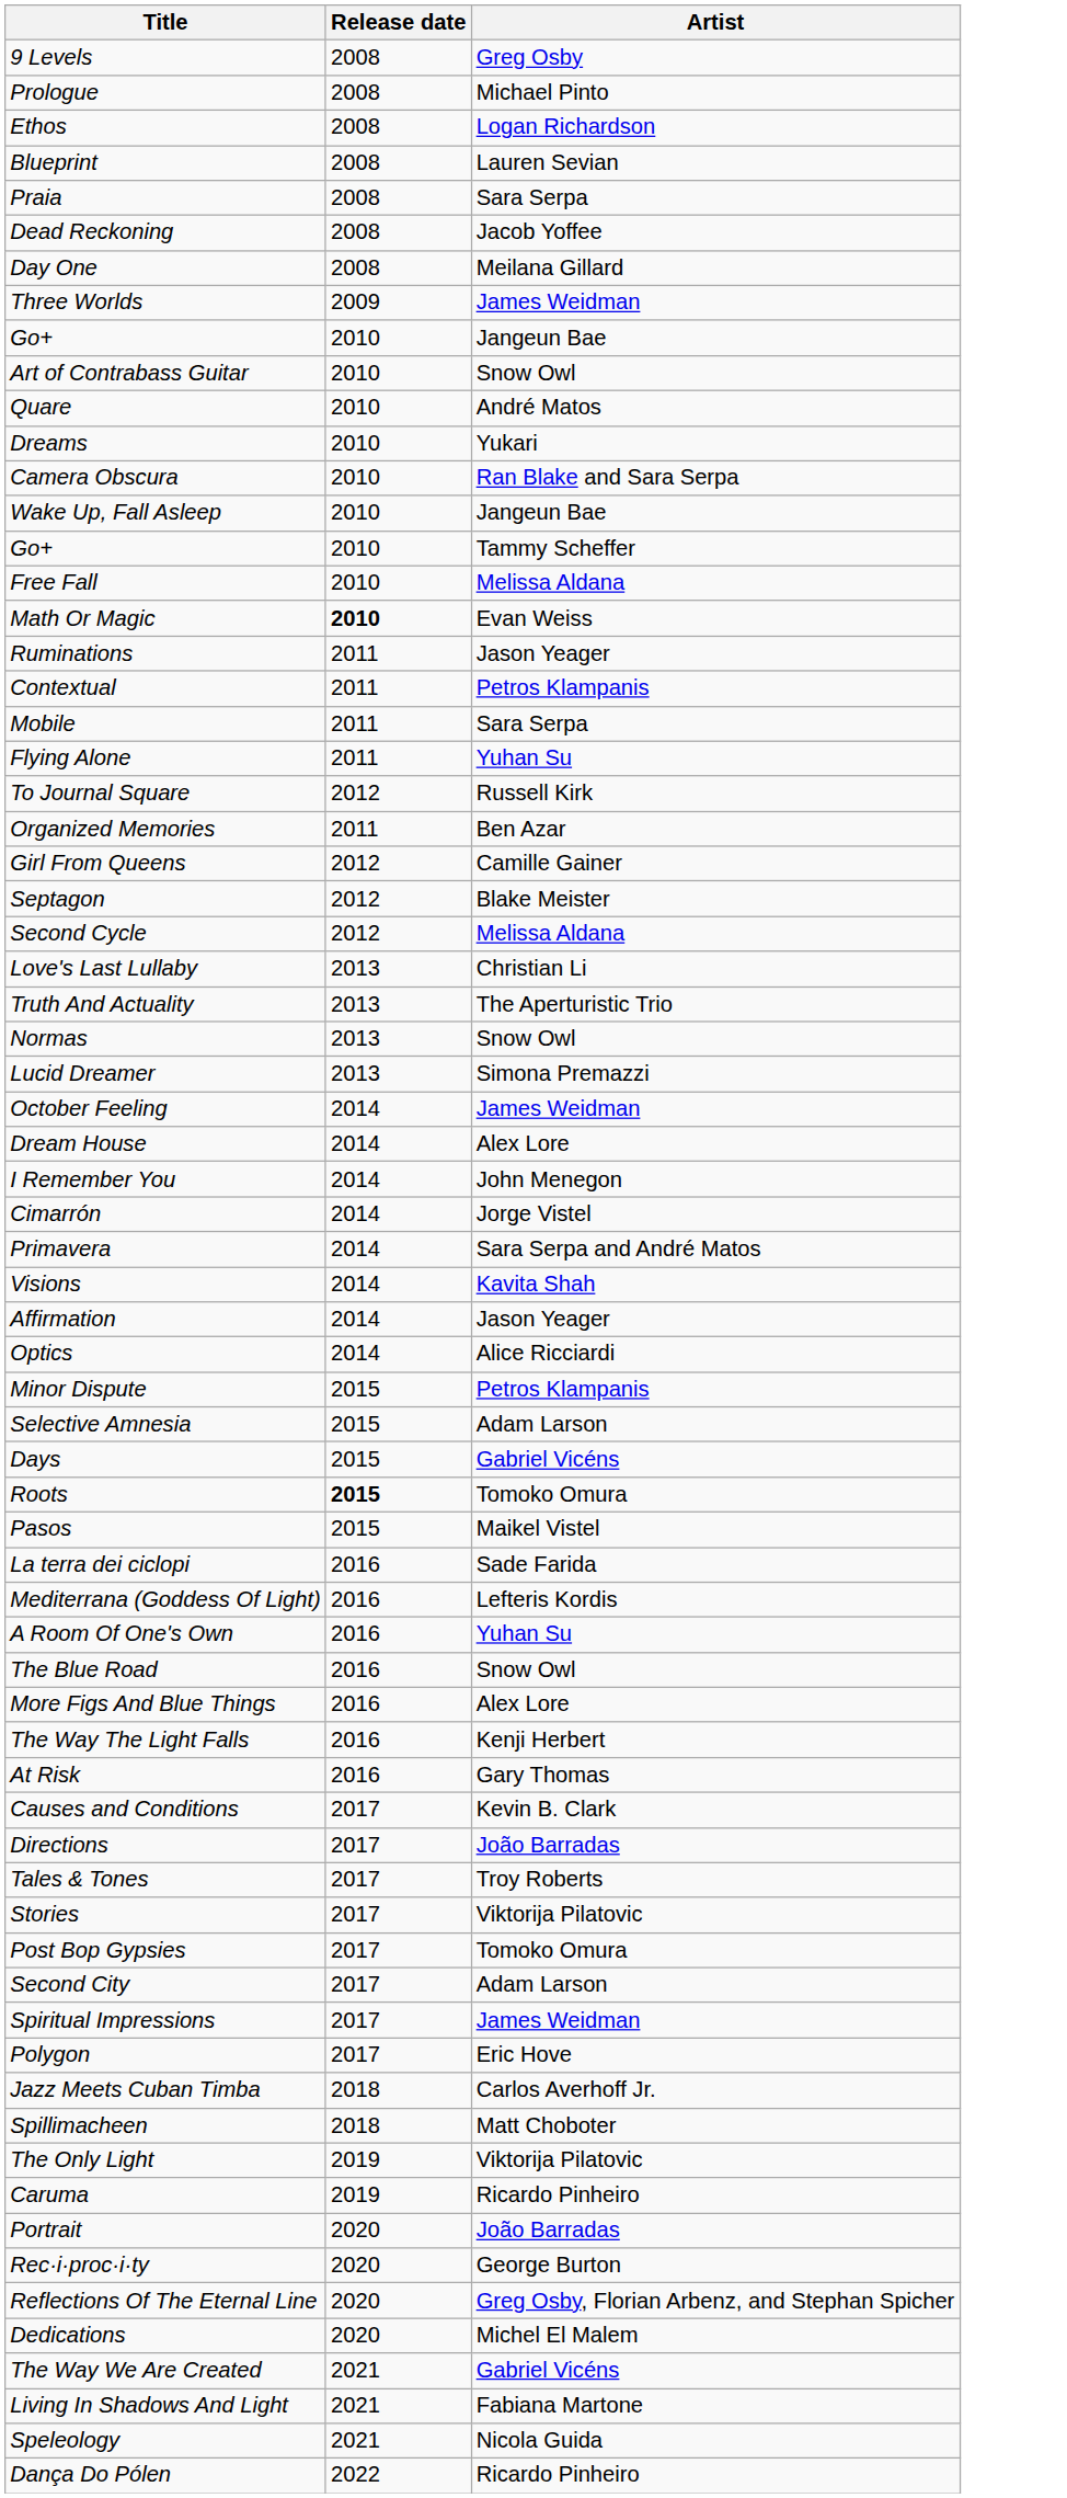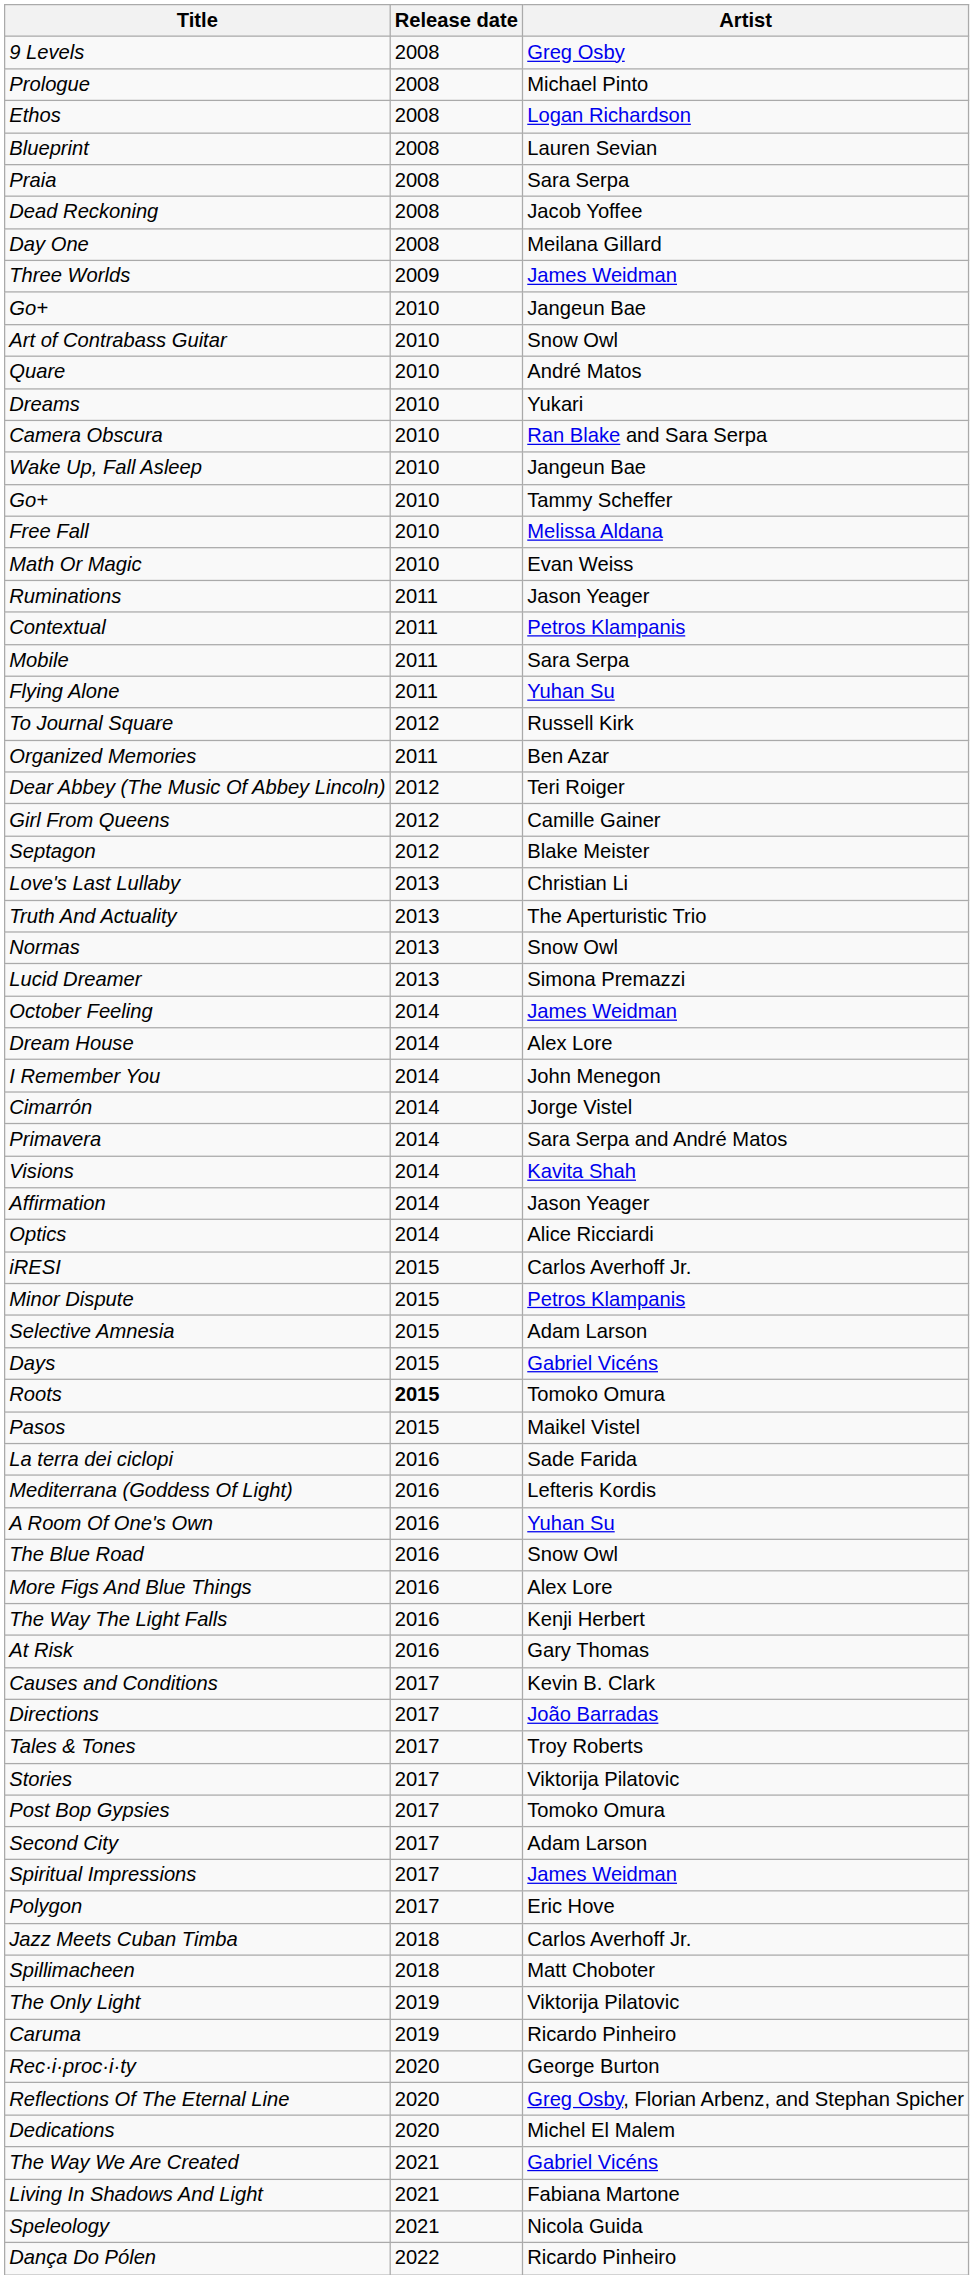Math Or Magic | Release date: bold -> normal
+ row: Dear Abbey (The Music Of Abbey Lincoln) | 2012 | Teri Roiger
- row: Second Cycle | 2012 | Melissa Aldana
+ row: iRESI | 2015 | Carlos Averhoff Jr.
- row: Portrait | 2020 | João Barradas
